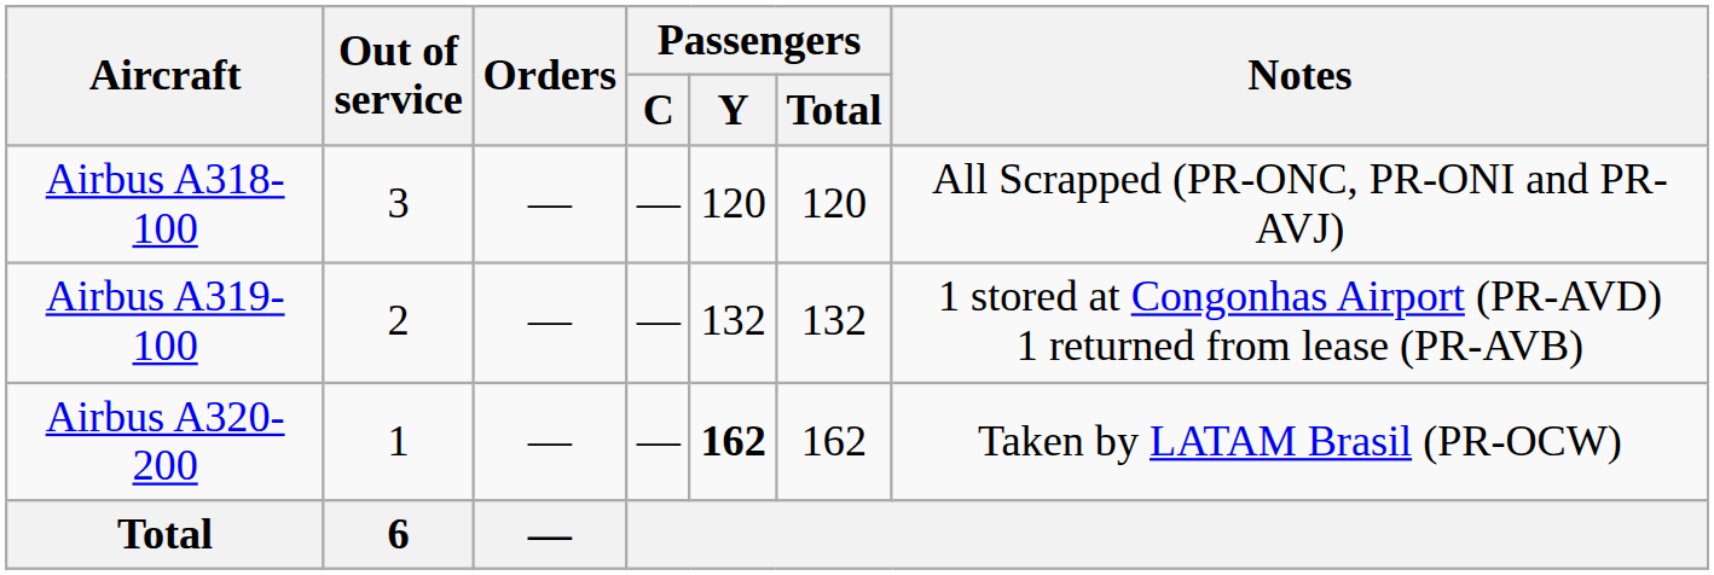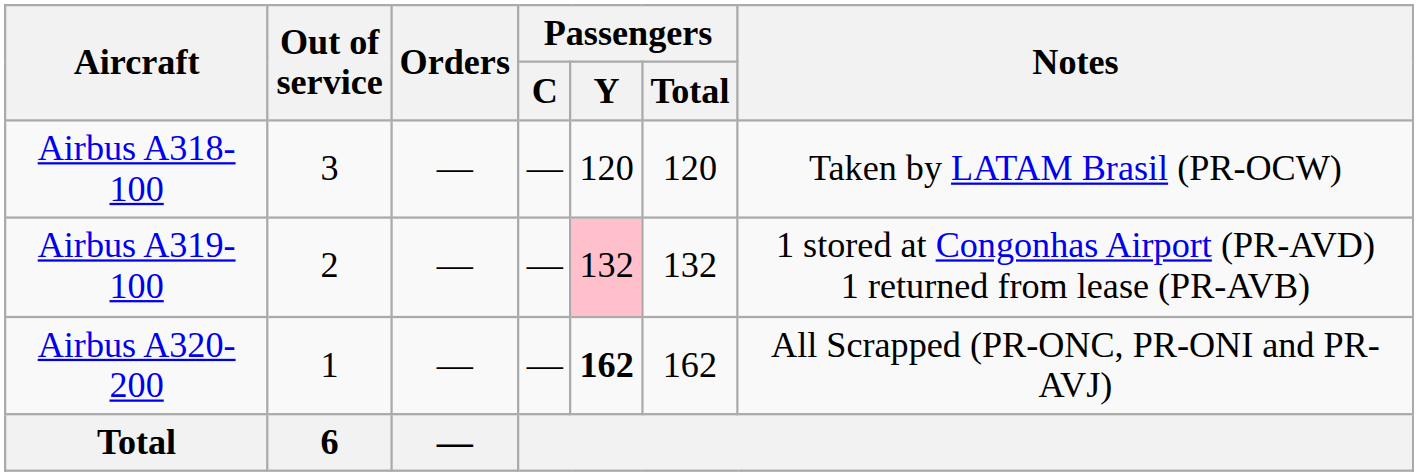Airbus A318-100 | Notes: All Scrapped (PR-ONC, PR-ONI and PR-AVJ) -> Taken by LATAM Brasil (PR-OCW)
Airbus A319-100 | Passengers / Y: no background -> pink background
Airbus A320-200 | Notes: Taken by LATAM Brasil (PR-OCW) -> All Scrapped (PR-ONC, PR-ONI and PR-AVJ)
